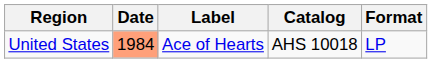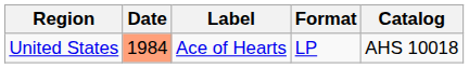columns swapped: Format <-> Catalog
